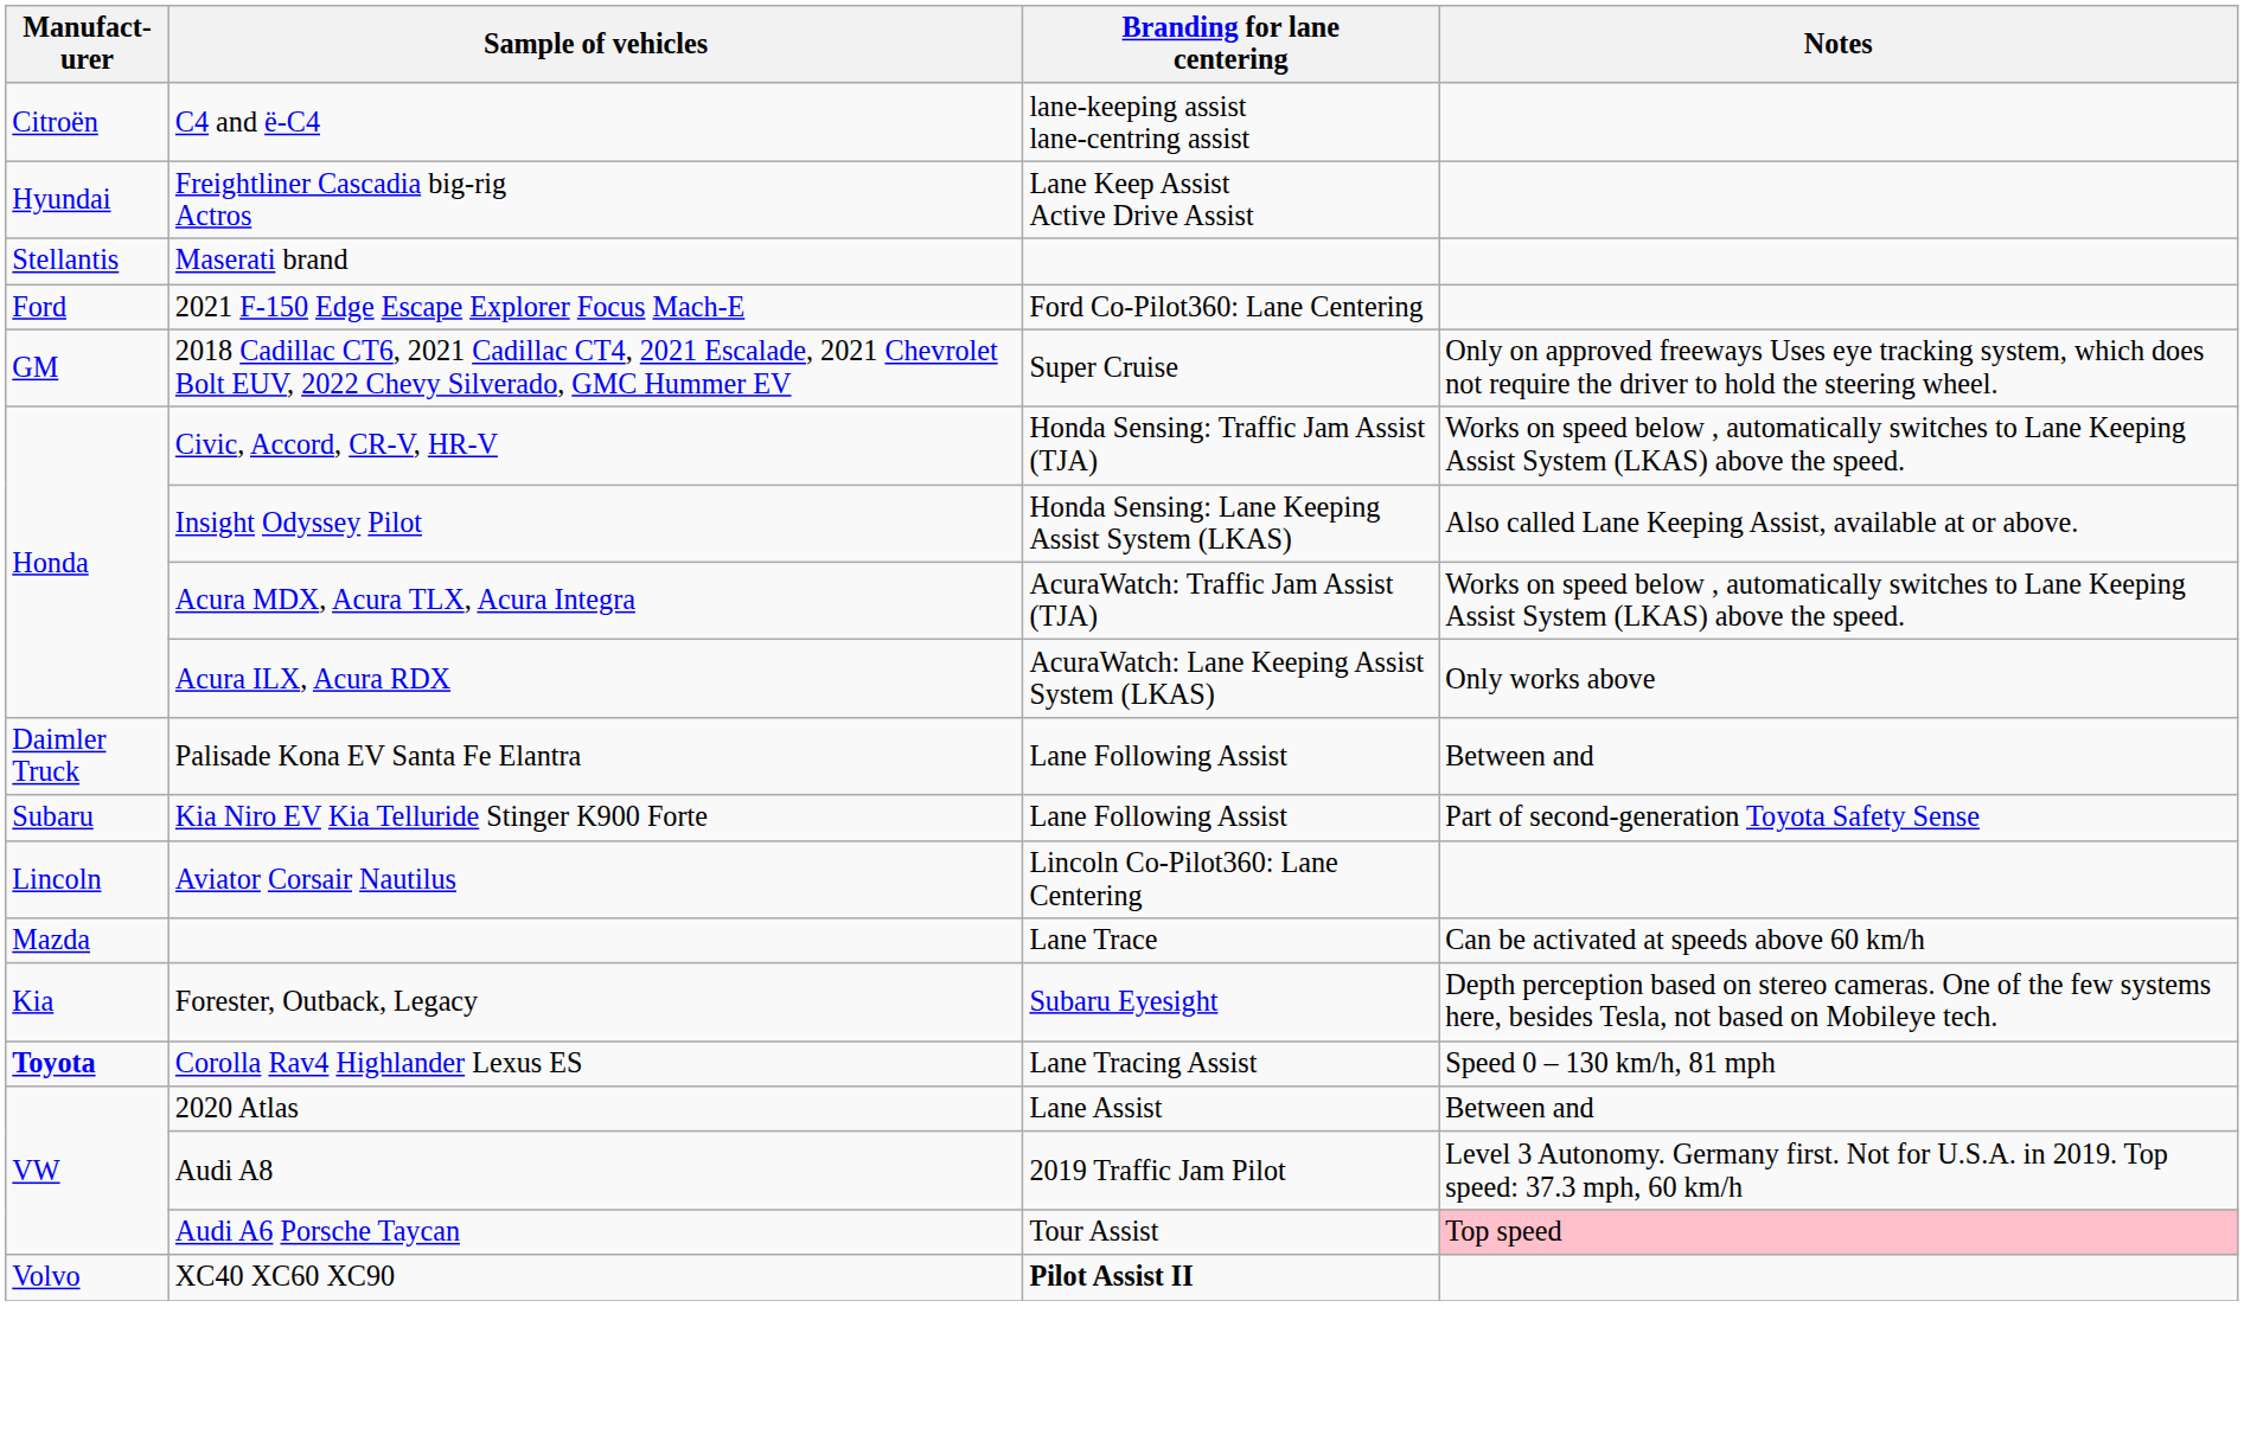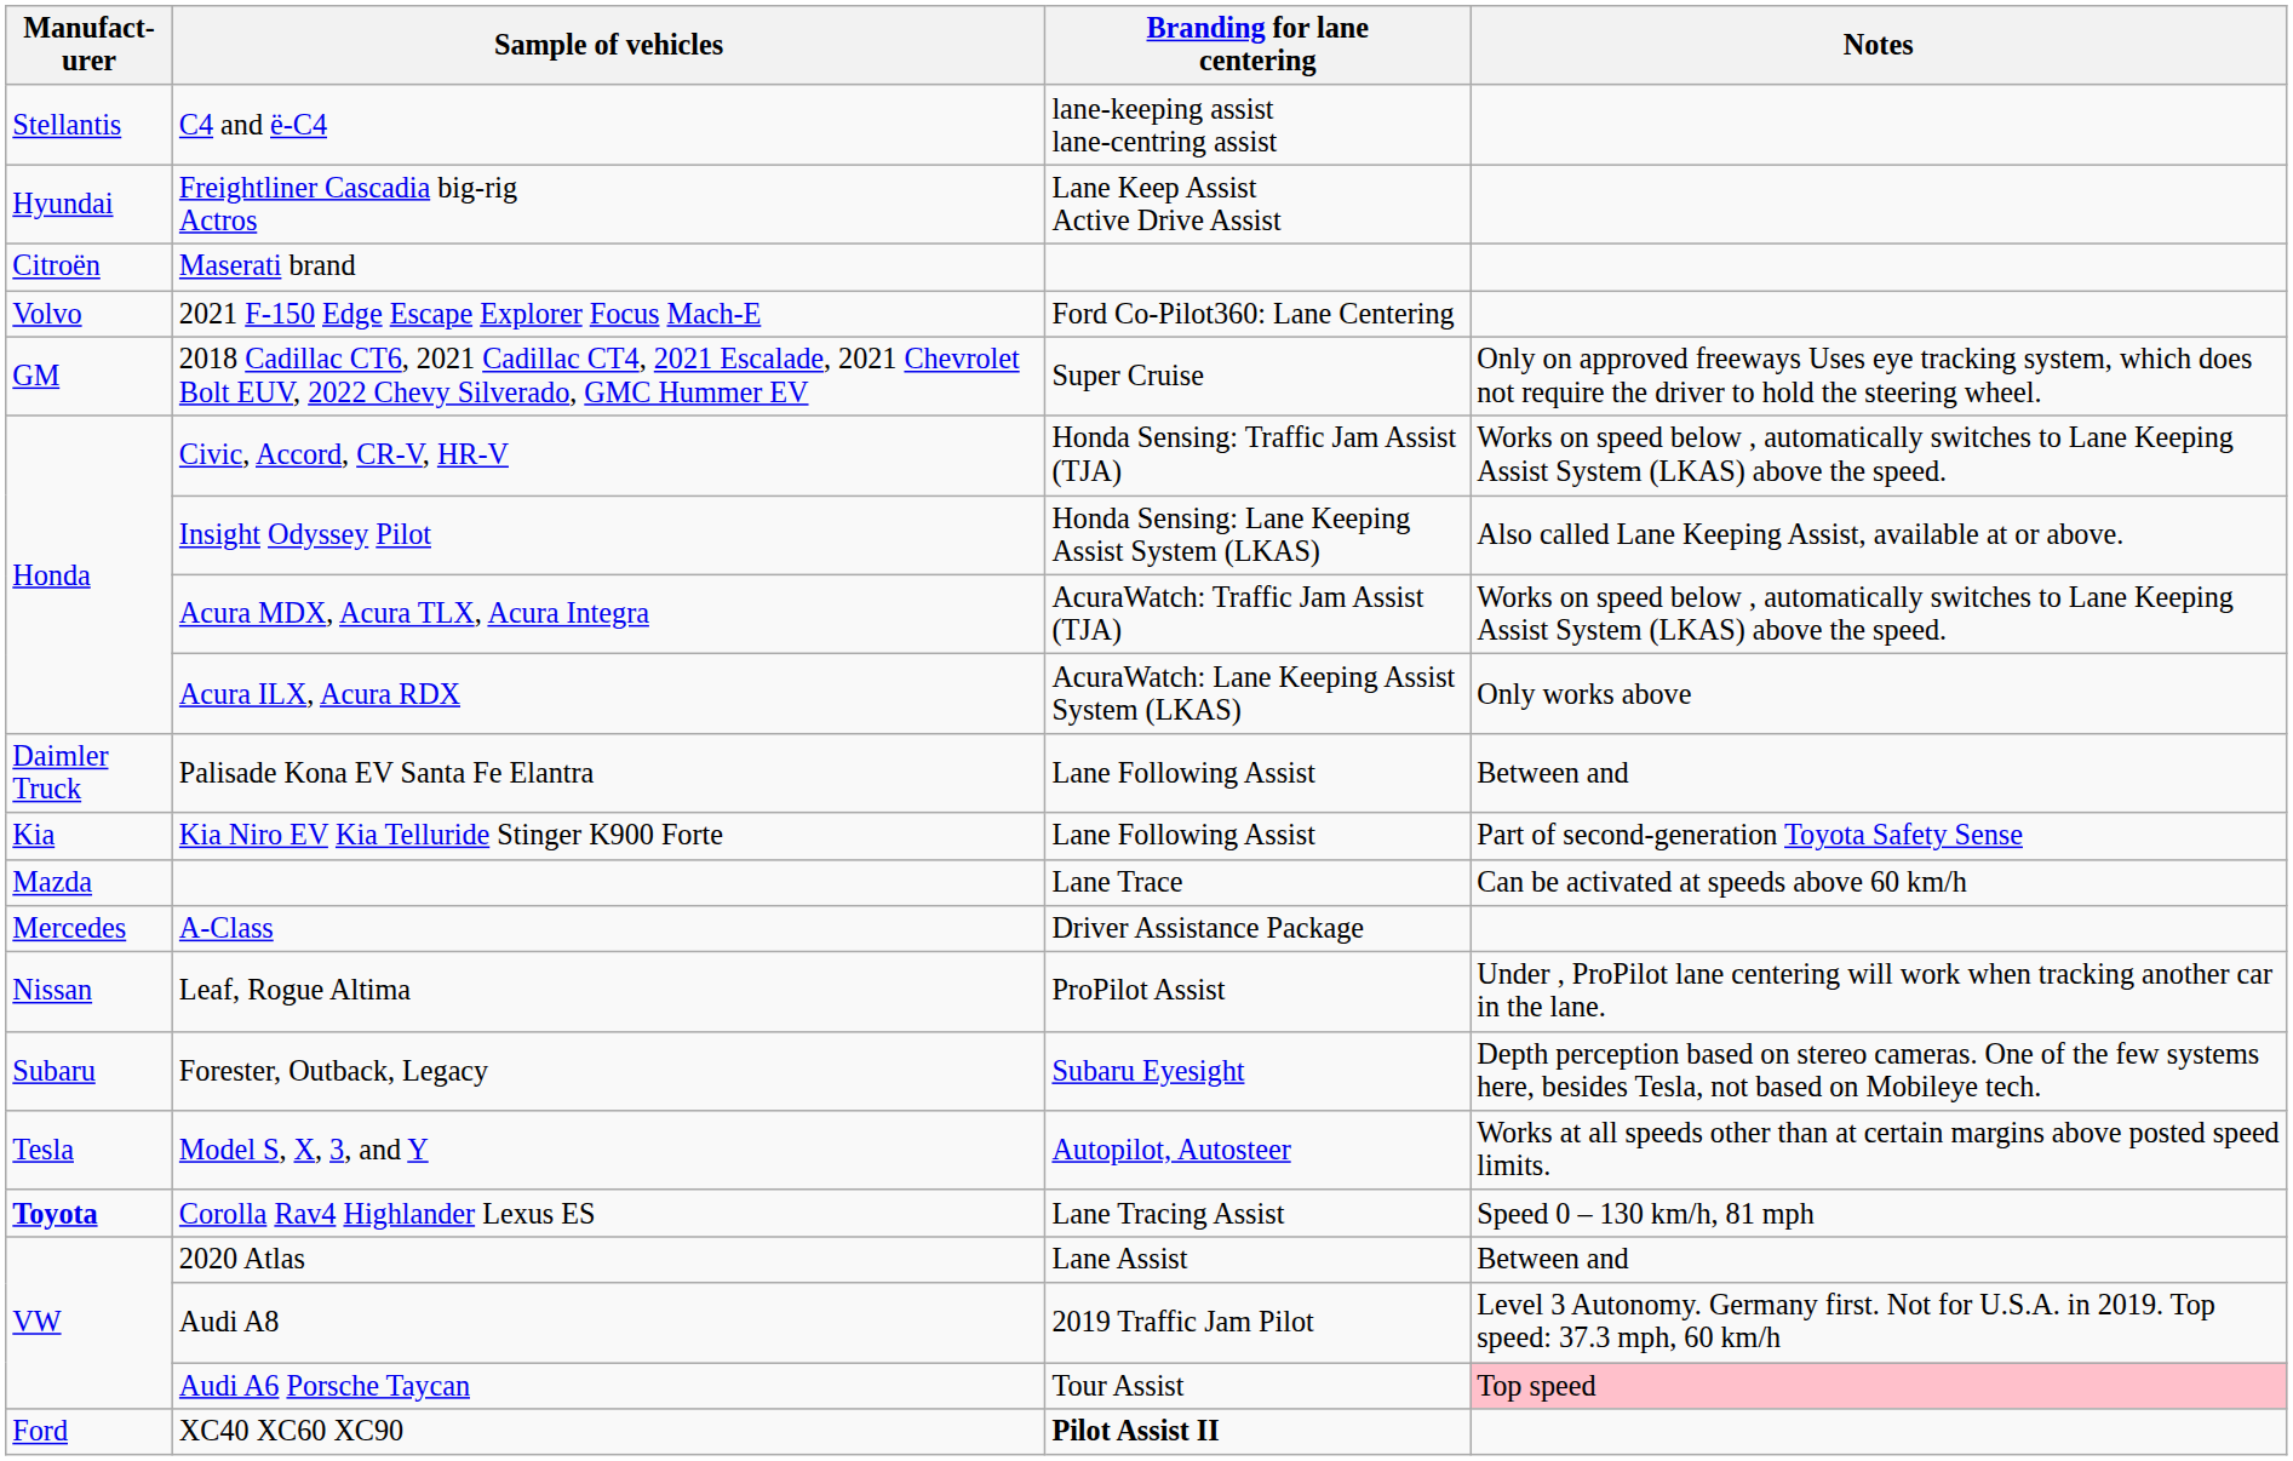C4 and ë-C4 | Manufact- urer: Citroën -> Stellantis
Maserati brand | Manufact- urer: Stellantis -> Citroën
2021 F-150 Edge Escape Explorer Focus Mach-E | Manufact- urer: Ford -> Volvo
Kia Niro EV Kia Telluride Stinger K900 Forte | Manufact- urer: Subaru -> Kia
- row: Lincoln | Aviator Corsair Nautilus | Lincoln Co-Pilot360: Lane Centering
+ row: Mercedes | A-Class | Driver Assistance Package
+ row: Nissan | Leaf, Rogue Altima | ProPilot Assist | Under , ProPilot lane centering will work when tracking another car in the lane.
Forester, Outback, Legacy | Manufact- urer: Kia -> Subaru
+ row: Tesla | Model S, X, 3, and Y | Autopilot, Autosteer | Works at all speeds other than at certain margins above posted speed limits.
XC40 XC60 XC90 | Manufact- urer: Volvo -> Ford
